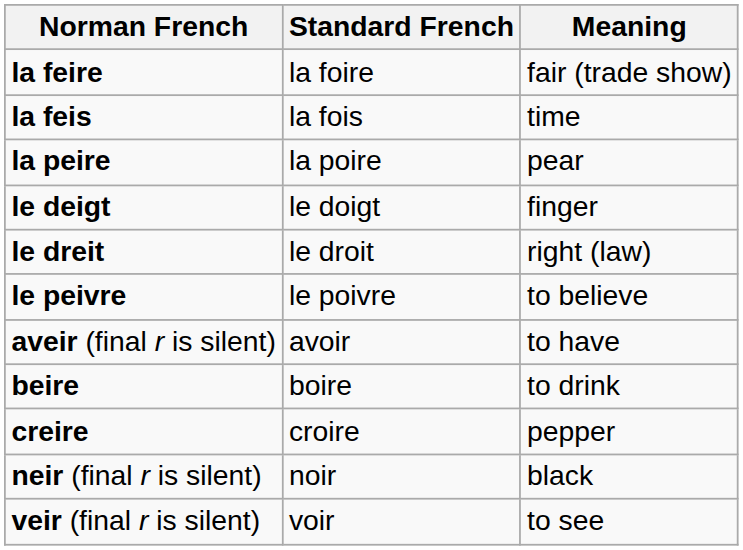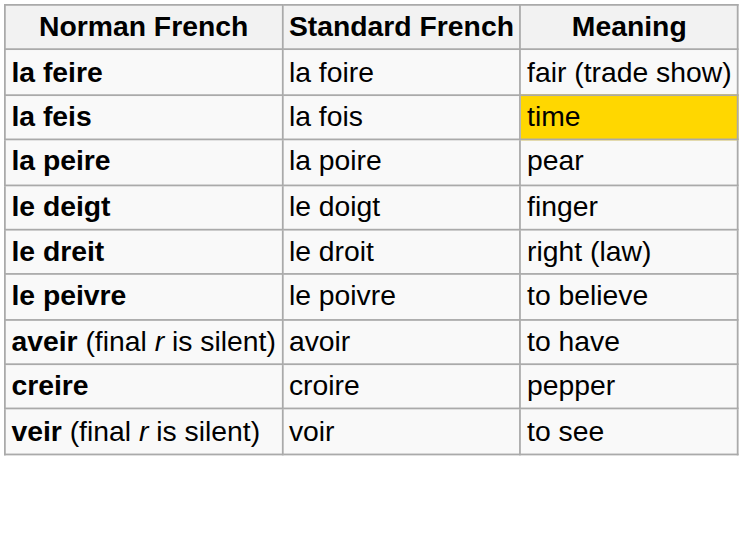la feis | Meaning: no background -> gold background
- row: beire | boire | to drink
- row: neir (final r is silent) | noir | black
